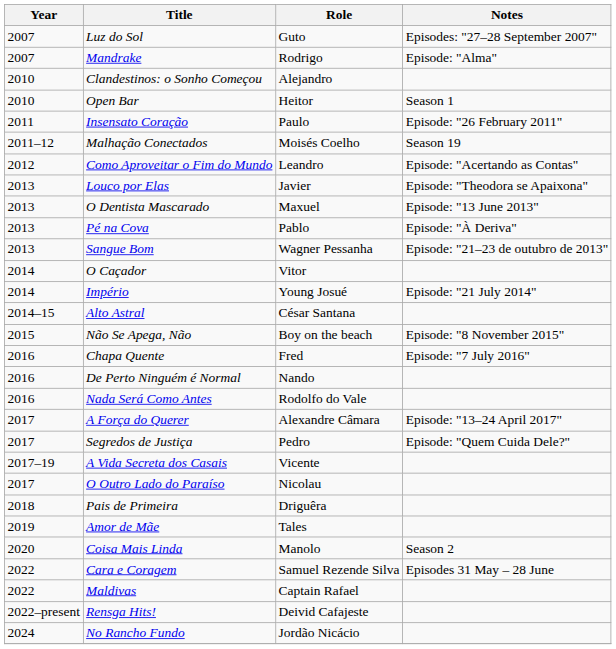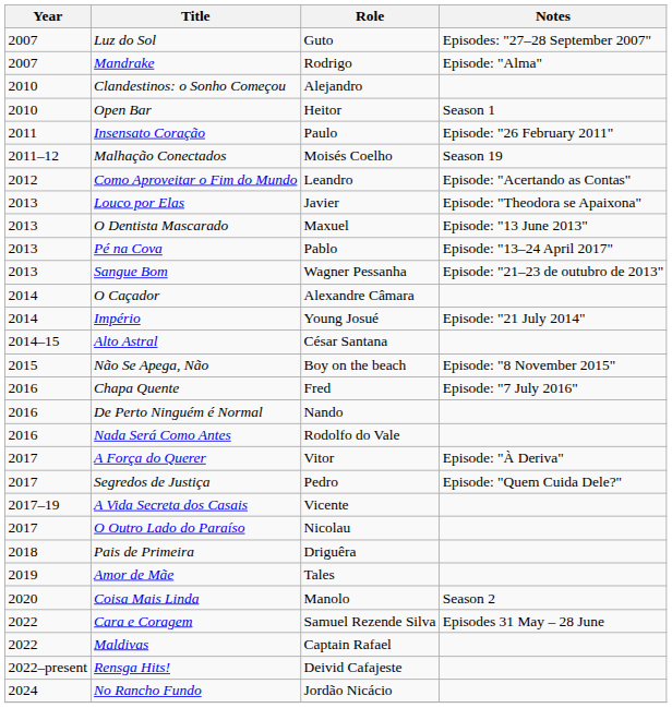Pé na Cova | Notes: Episode: "À Deriva" -> Episode: "13–24 April 2017"
O Caçador | Role: Vitor -> Alexandre Câmara
A Força do Querer | Role: Alexandre Câmara -> Vitor
A Força do Querer | Notes: Episode: "13–24 April 2017" -> Episode: "À Deriva"
